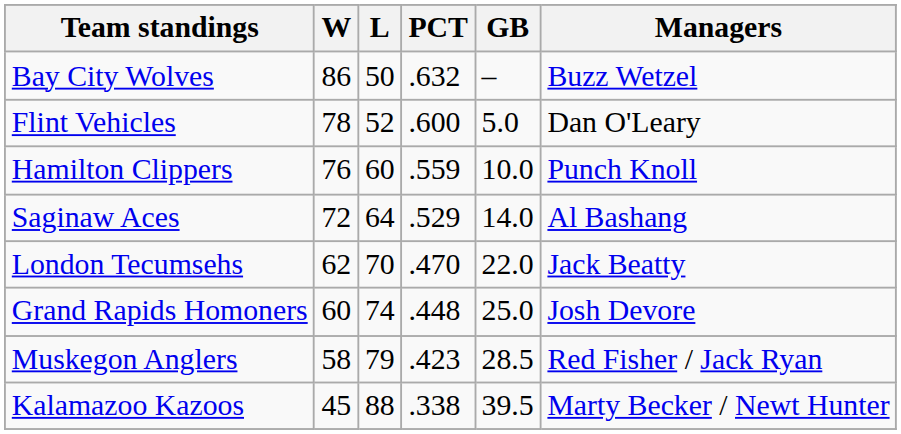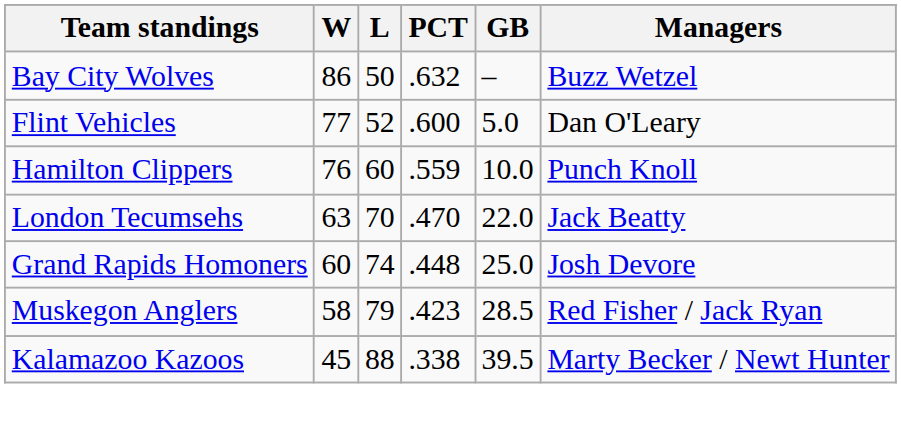Flint Vehicles | W: 78 -> 77
- row: Saginaw Aces | 72 | 64 | .529 | 14.0 | Al Bashang
London Tecumsehs | W: 62 -> 63
